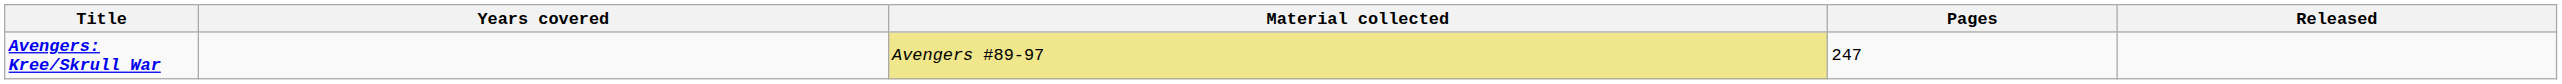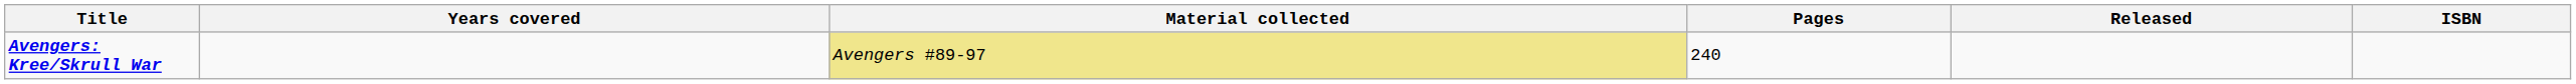+ column: ISBN
Avengers: Kree/Skrull War | Pages: 247 -> 240
